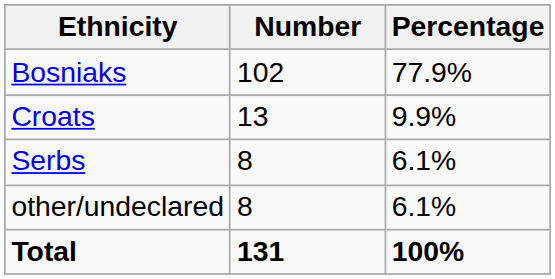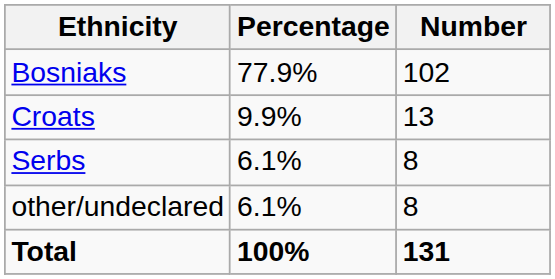columns swapped: Number <-> Percentage
